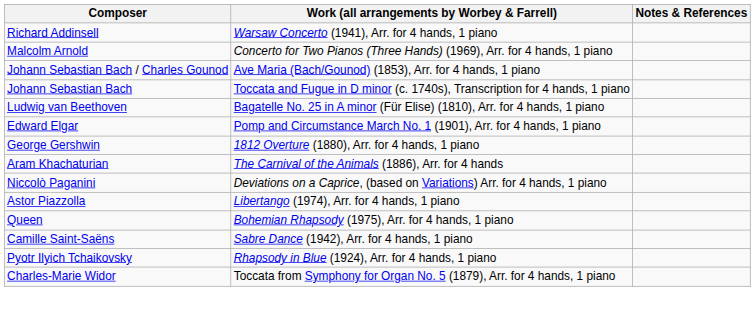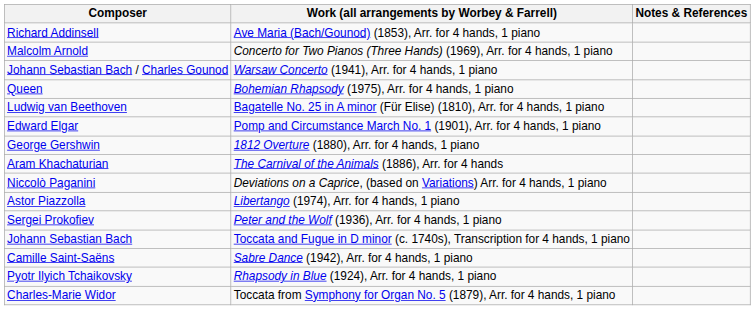Richard Addinsell | Work (all arrangements by Worbey & Farrell): Warsaw Concerto (1941), Arr. for 4 hands, 1 piano -> Ave Maria (Bach/Gounod) (1853), Arr. for 4 hands, 1 piano
Johann Sebastian Bach / Charles Gounod | Work (all arrangements by Worbey & Farrell): Ave Maria (Bach/Gounod) (1853), Arr. for 4 hands, 1 piano -> Warsaw Concerto (1941), Arr. for 4 hands, 1 piano
rows swapped: Johann Sebastian Bach <-> Queen
+ row: Sergei Prokofiev | Peter and the Wolf (1936), Arr. for 4 hands, 1 piano
